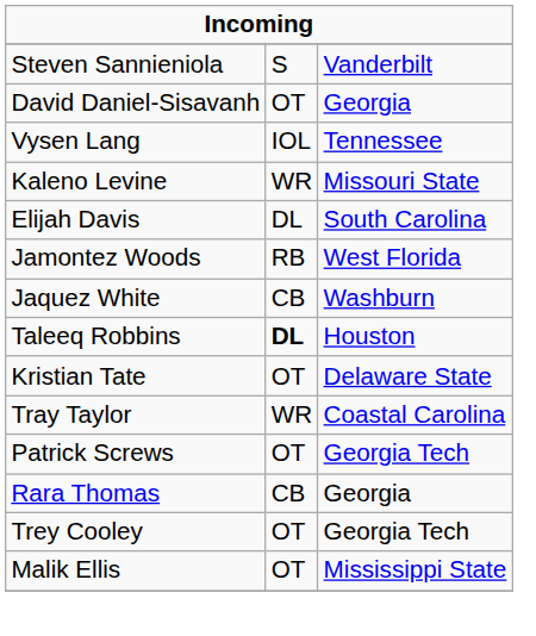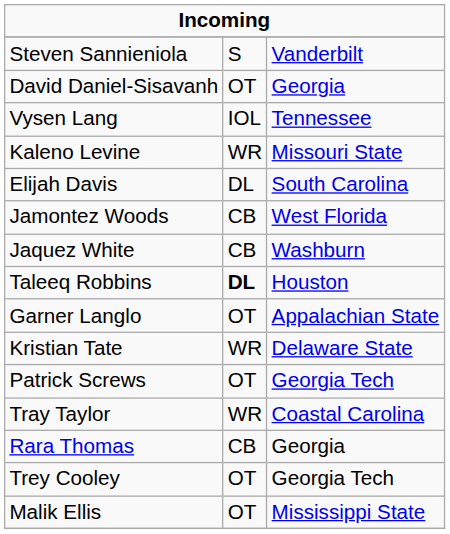Jamontez Woods | column 2: RB -> CB
+ row: Garner Langlo | OT | Appalachian State
Kristian Tate | column 2: OT -> WR
rows swapped: Tray Taylor <-> Patrick Screws
